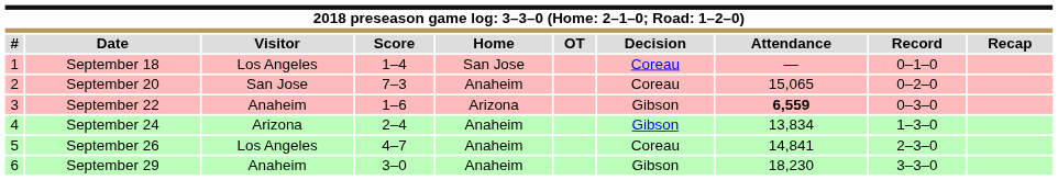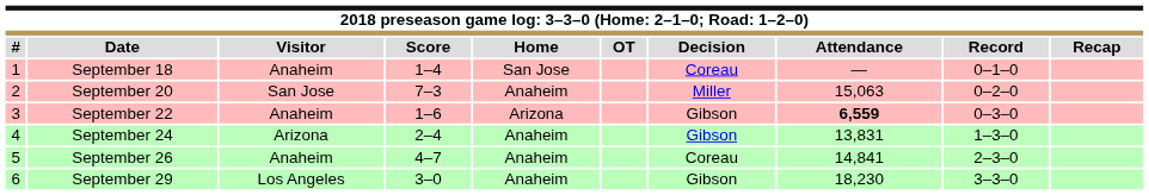September 18 | Visitor: Los Angeles -> Anaheim
September 20 | Decision: Coreau -> Miller
September 20 | Attendance: 15,065 -> 15,063
September 24 | Attendance: 13,834 -> 13,831
September 26 | Visitor: Los Angeles -> Anaheim
September 29 | Visitor: Anaheim -> Los Angeles
